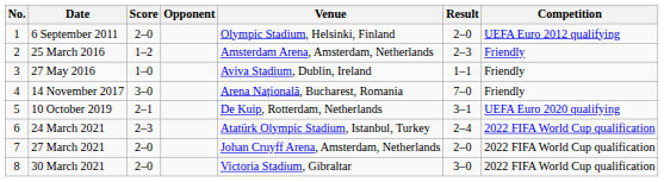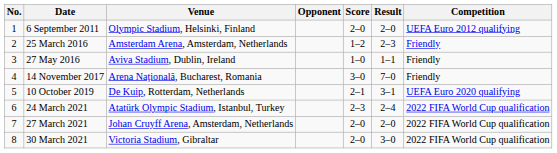columns swapped: Venue <-> Score
